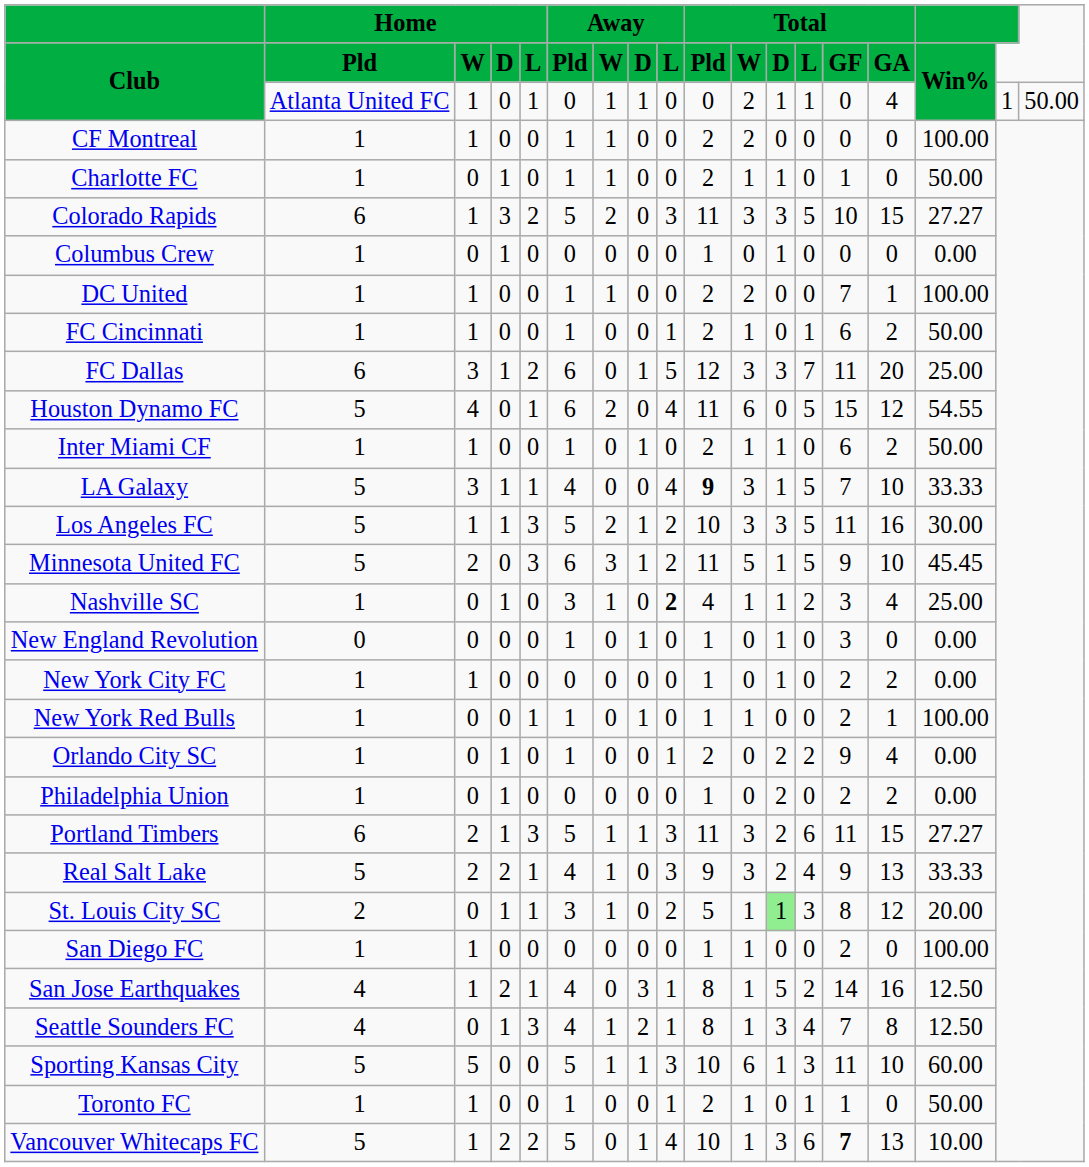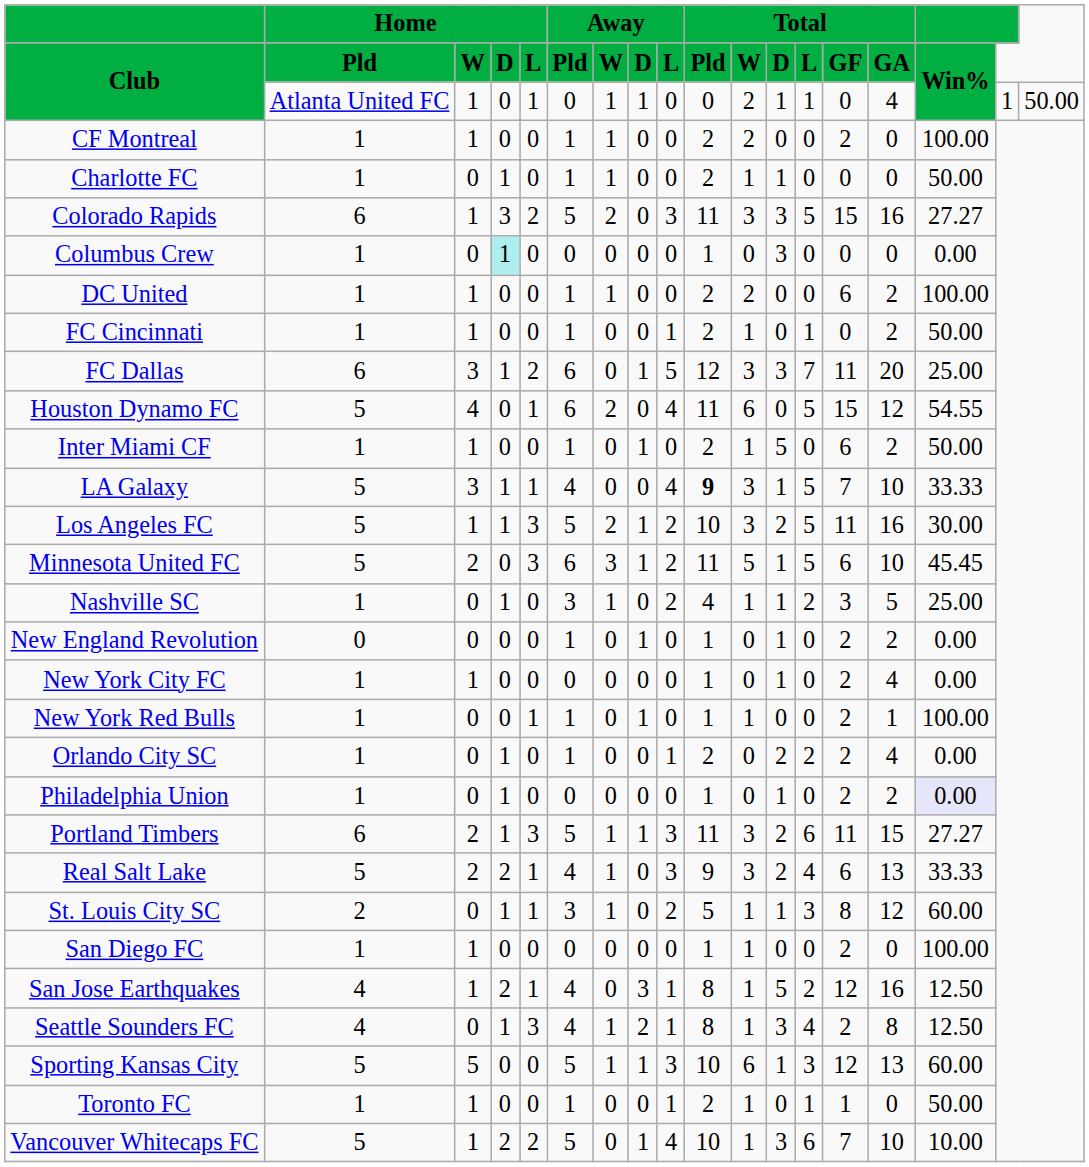CF Montreal | Total / GF: 0 -> 2
Charlotte FC | Total / GF: 1 -> 0
Colorado Rapids | Total / GF: 10 -> 15
Colorado Rapids | Total / GA: 15 -> 16
Columbus Crew | Home / D: no background -> paleturquoise background
Columbus Crew | Total / D: 1 -> 3
DC United | Total / GF: 7 -> 6
DC United | Total / GA: 1 -> 2
FC Cincinnati | Total / GF: 6 -> 0
Inter Miami CF | Total / D: 1 -> 5
Los Angeles FC | Total / D: 3 -> 2
Minnesota United FC | Total / GF: 9 -> 6
Nashville SC | Away / L: bold -> normal
Nashville SC | Total / GA: 4 -> 5
New England Revolution | Total / GF: 3 -> 2
New England Revolution | Total / GA: 0 -> 2
New York City FC | Total / GA: 2 -> 4
Orlando City SC | Total / GF: 9 -> 2
Philadelphia Union | Total / D: 2 -> 1
Philadelphia Union | Win%: no background -> lavender background
Real Salt Lake | Total / GF: 9 -> 6
St. Louis City SC | Total / D: lightgreen background -> no background
St. Louis City SC | Win%: 20.00 -> 60.00
San Jose Earthquakes | Total / GF: 14 -> 12
Seattle Sounders FC | Total / GF: 7 -> 2
Sporting Kansas City | Total / GF: 11 -> 12
Sporting Kansas City | Total / GA: 10 -> 13
Vancouver Whitecaps FC | Total / GF: bold -> normal
Vancouver Whitecaps FC | Total / GA: 13 -> 10
